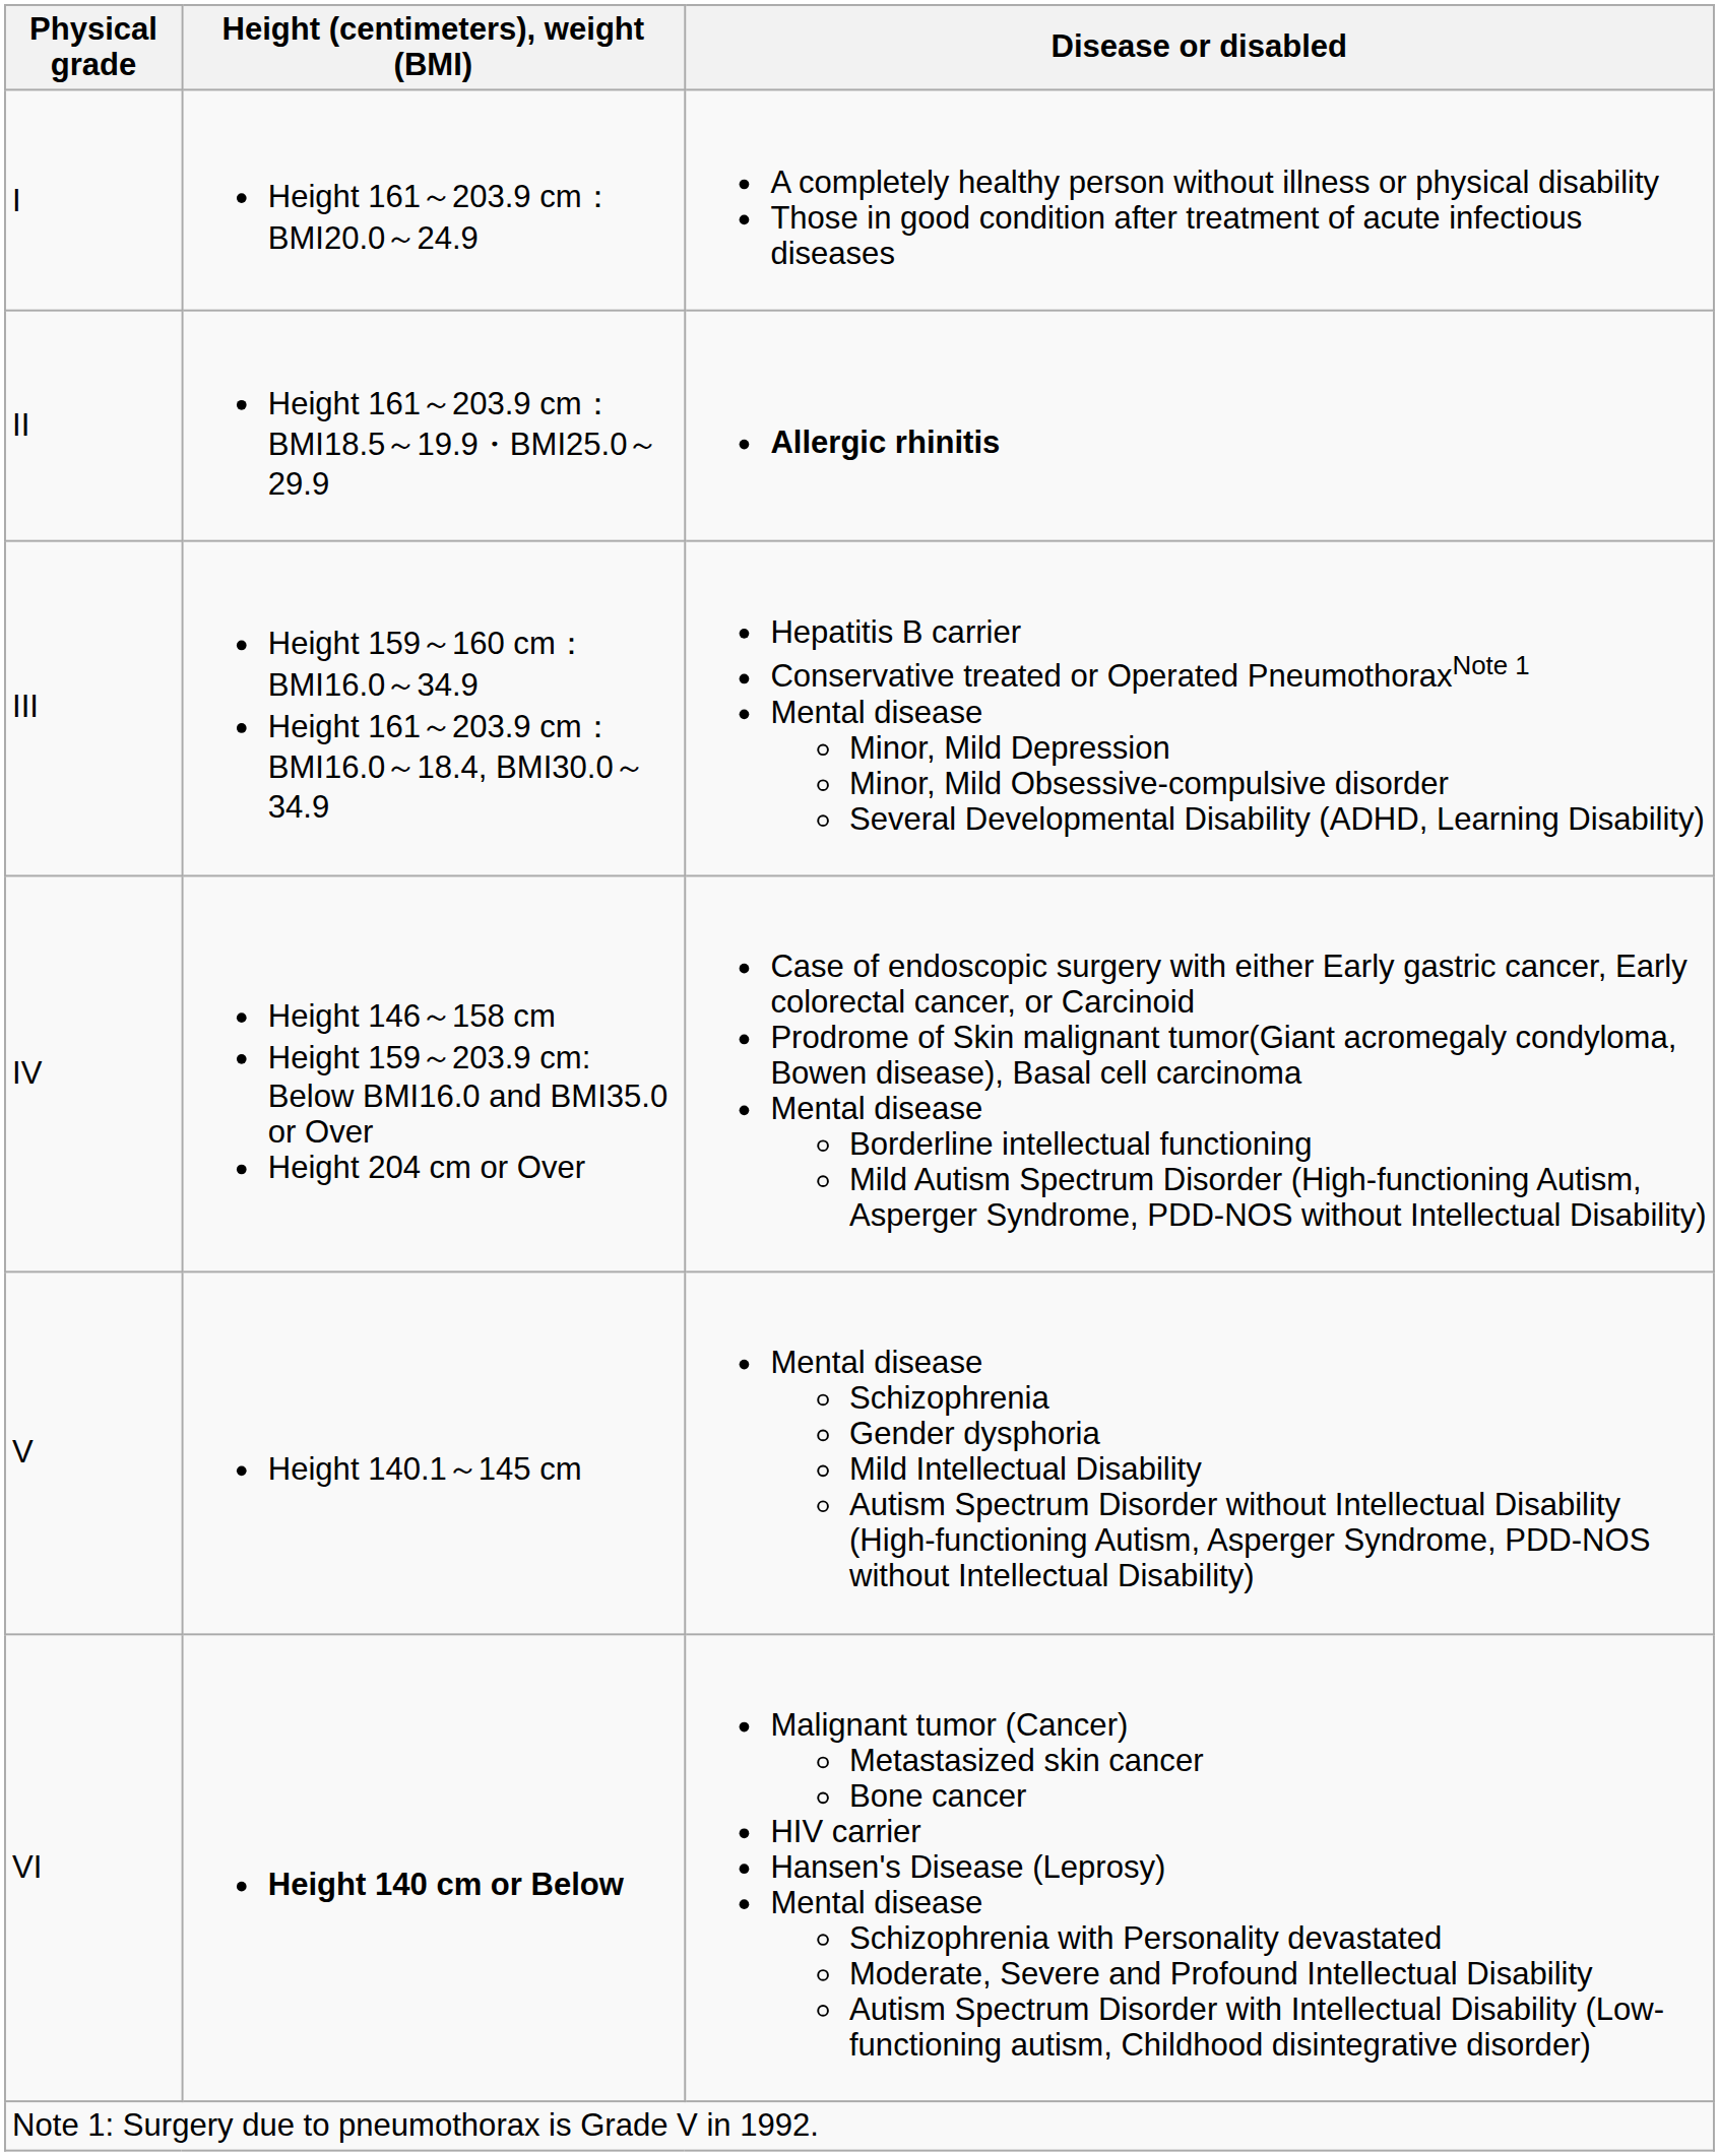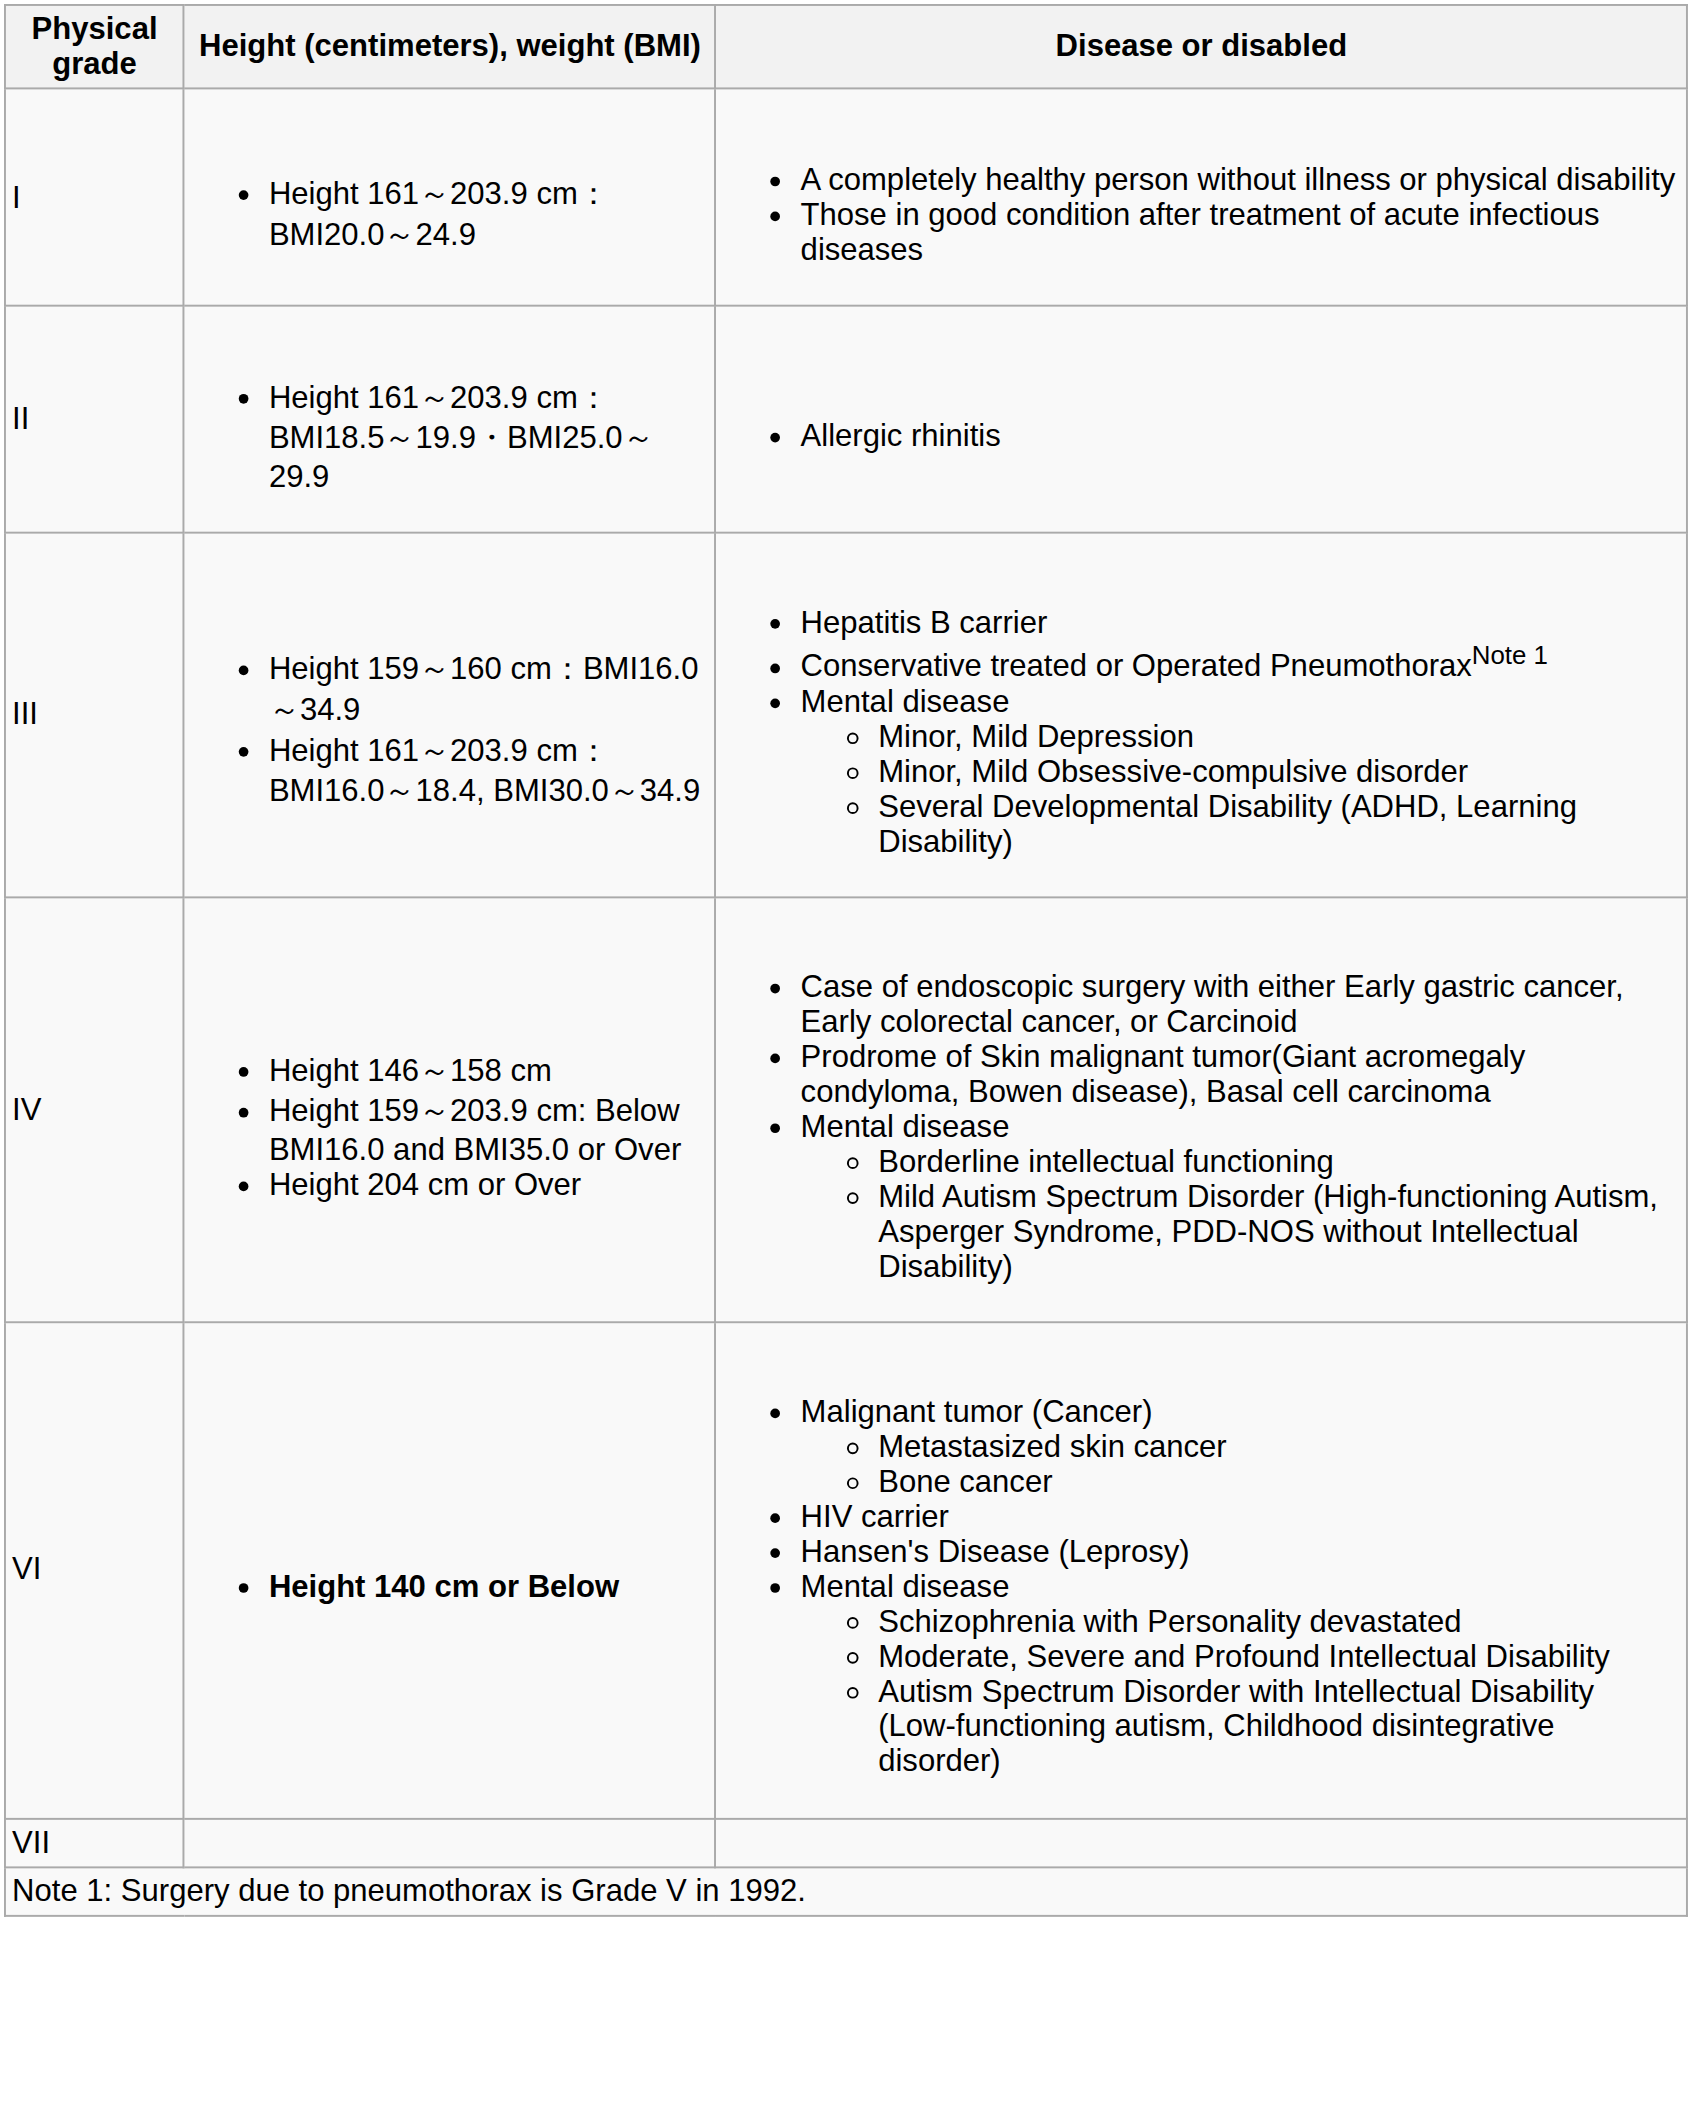II | Disease or disabled: bold -> normal
- row: V | Height 140.1～145 cm | Mental disease Schizophrenia Gender dysphoria Mild Intellectual Disability Autism Spectrum Disorder without Intellectual Disability (High-functioning Autism, Asperger Syndrome, PDD-NOS without Intellectual Disability)
+ row: VII
